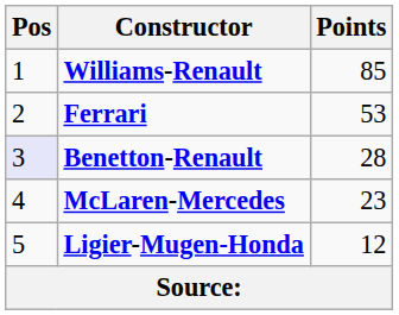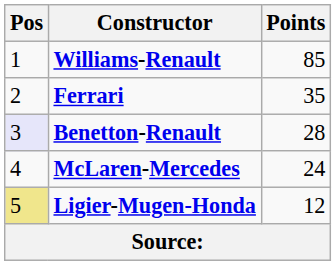Ferrari | Points: 53 -> 35
McLaren-Mercedes | Points: 23 -> 24
Ligier-Mugen-Honda | Pos: no background -> khaki background
